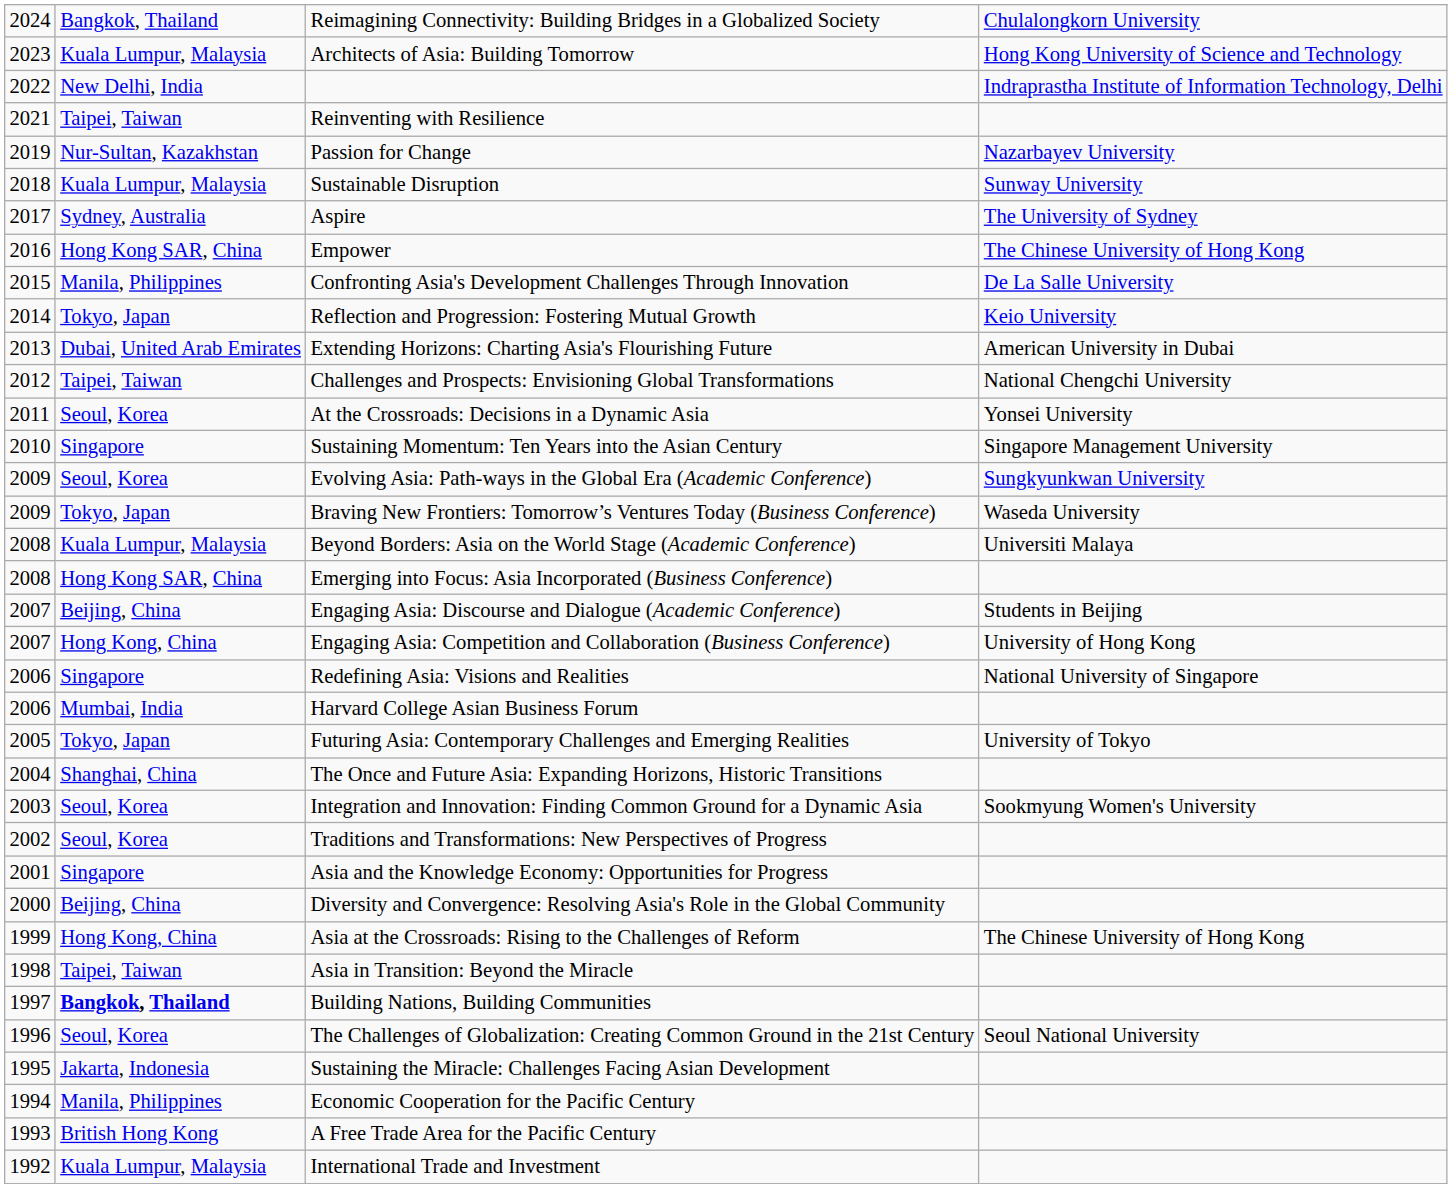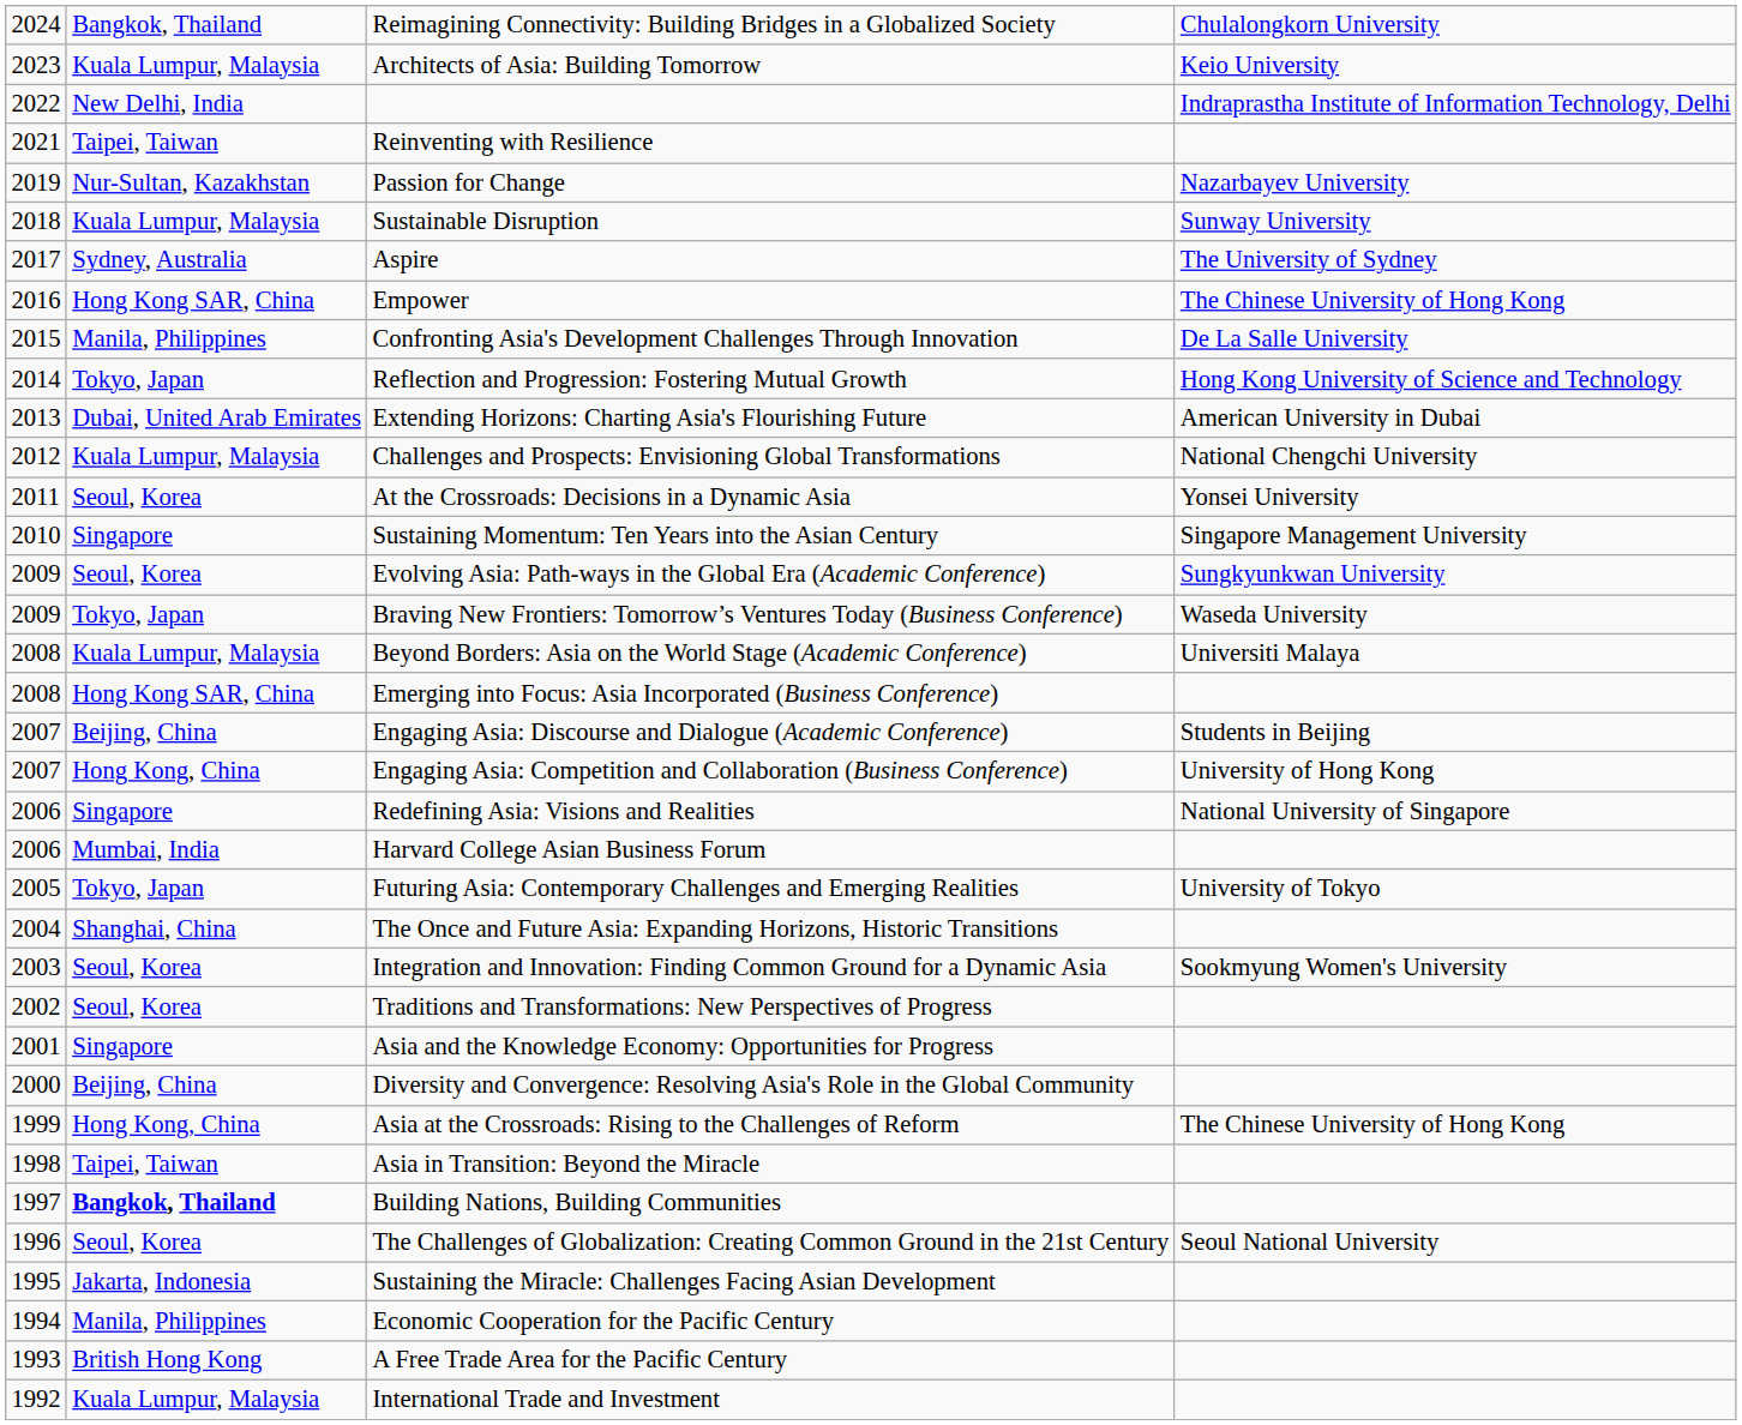Architects of Asia: Building Tomorrow | column 4: Hong Kong University of Science and Technology -> Keio University
Reflection and Progression: Fostering Mutual Growth | column 4: Keio University -> Hong Kong University of Science and Technology
Challenges and Prospects: Envisioning Global Transformations | column 2: Taipei, Taiwan -> Kuala Lumpur, Malaysia
